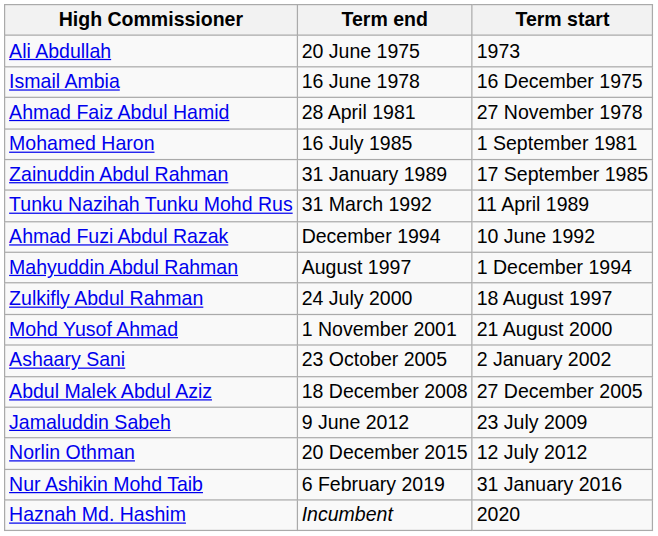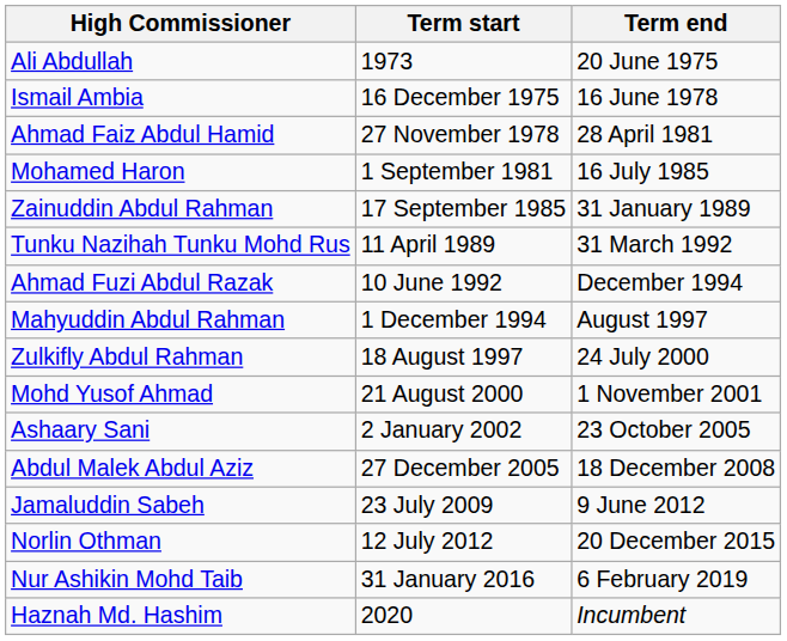columns swapped: Term start <-> Term end
